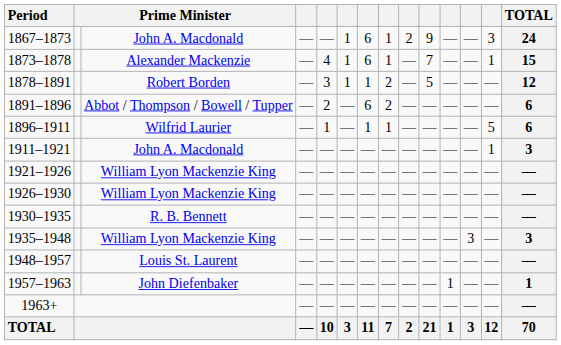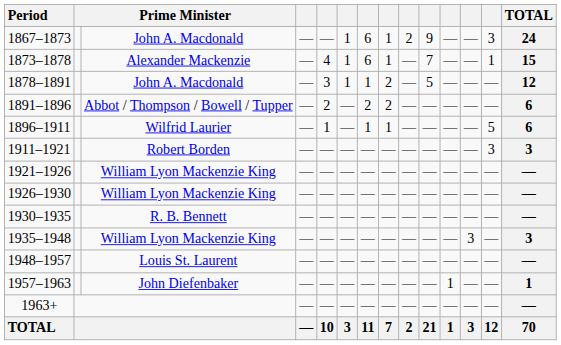1878–1891 | column 3: Robert Borden -> John A. Macdonald
1891–1896 | column 7: 6 -> 2
1911–1921 | column 3: John A. Macdonald -> Robert Borden
1911–1921 | column 13: 1 -> 3
